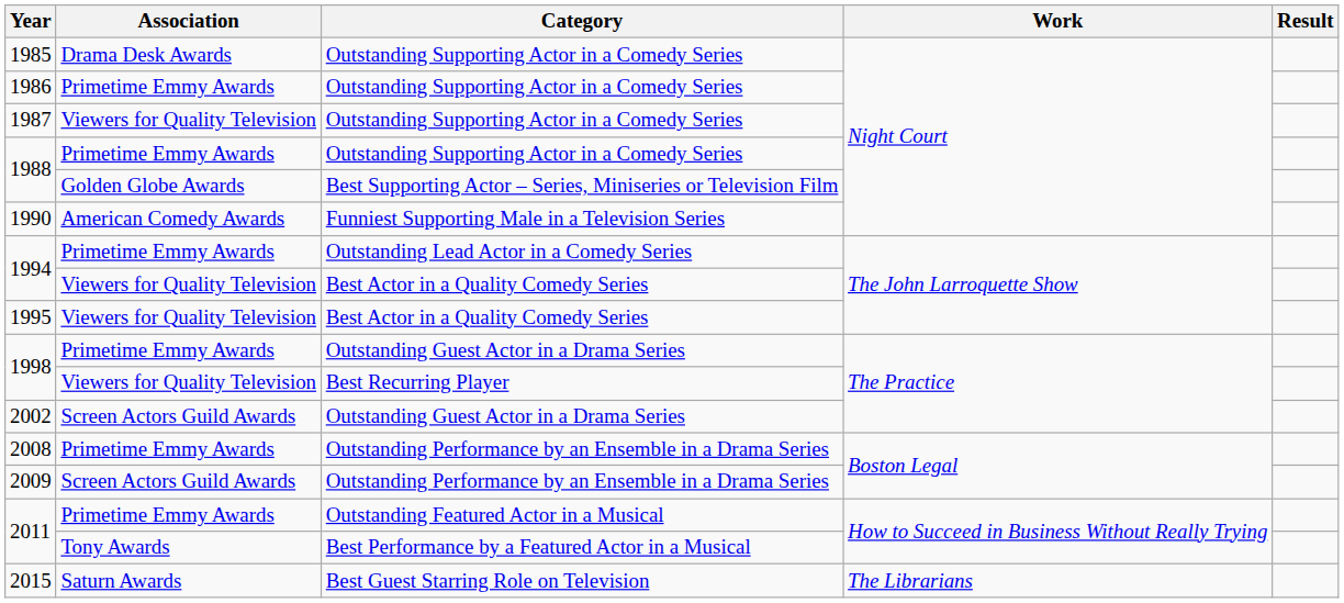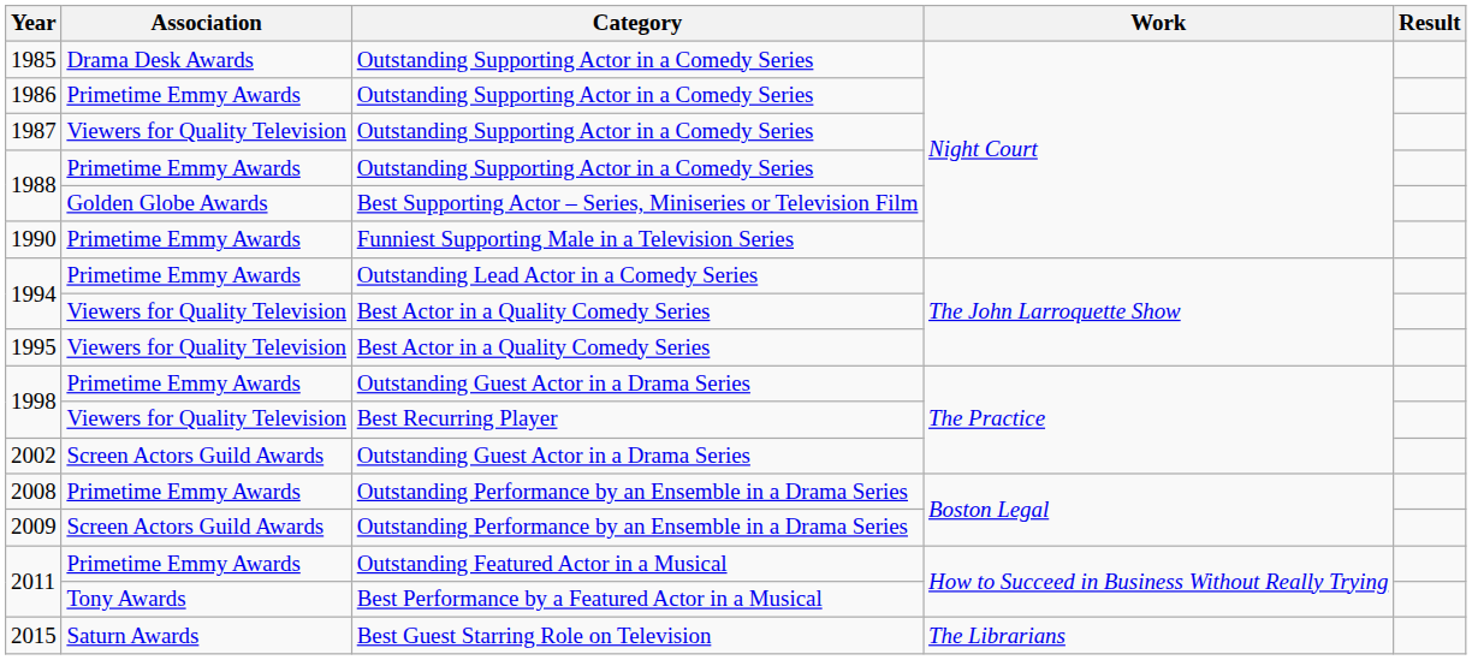1990 | Association: American Comedy Awards -> Primetime Emmy Awards
